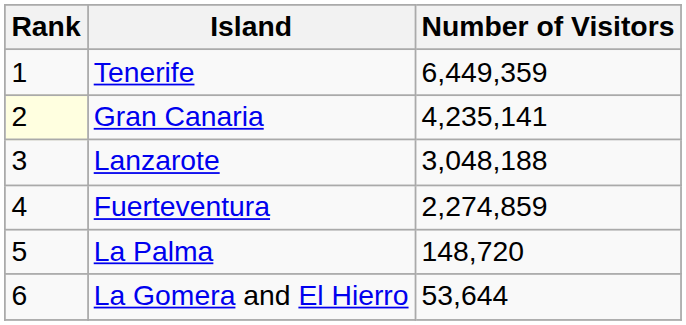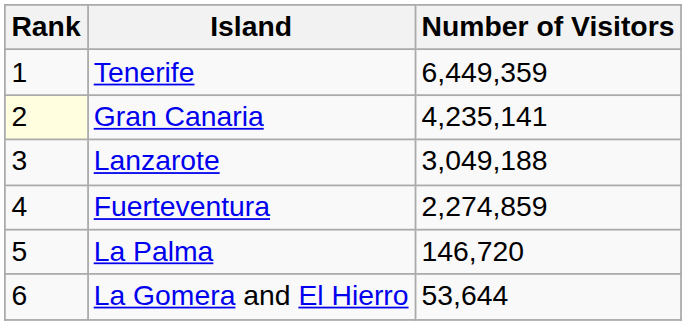Lanzarote | Number of Visitors: 3,048,188 -> 3,049,188
La Palma | Number of Visitors: 148,720 -> 146,720
